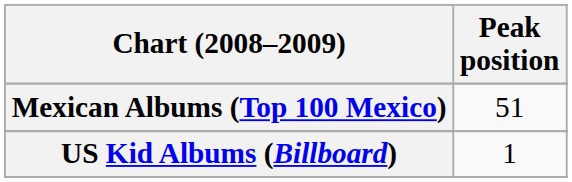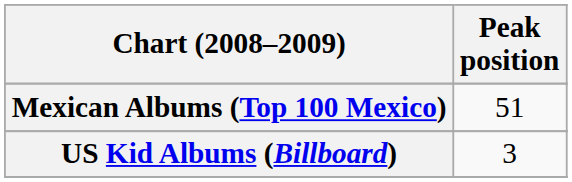US Kid Albums (Billboard) | Peak position: 1 -> 3
